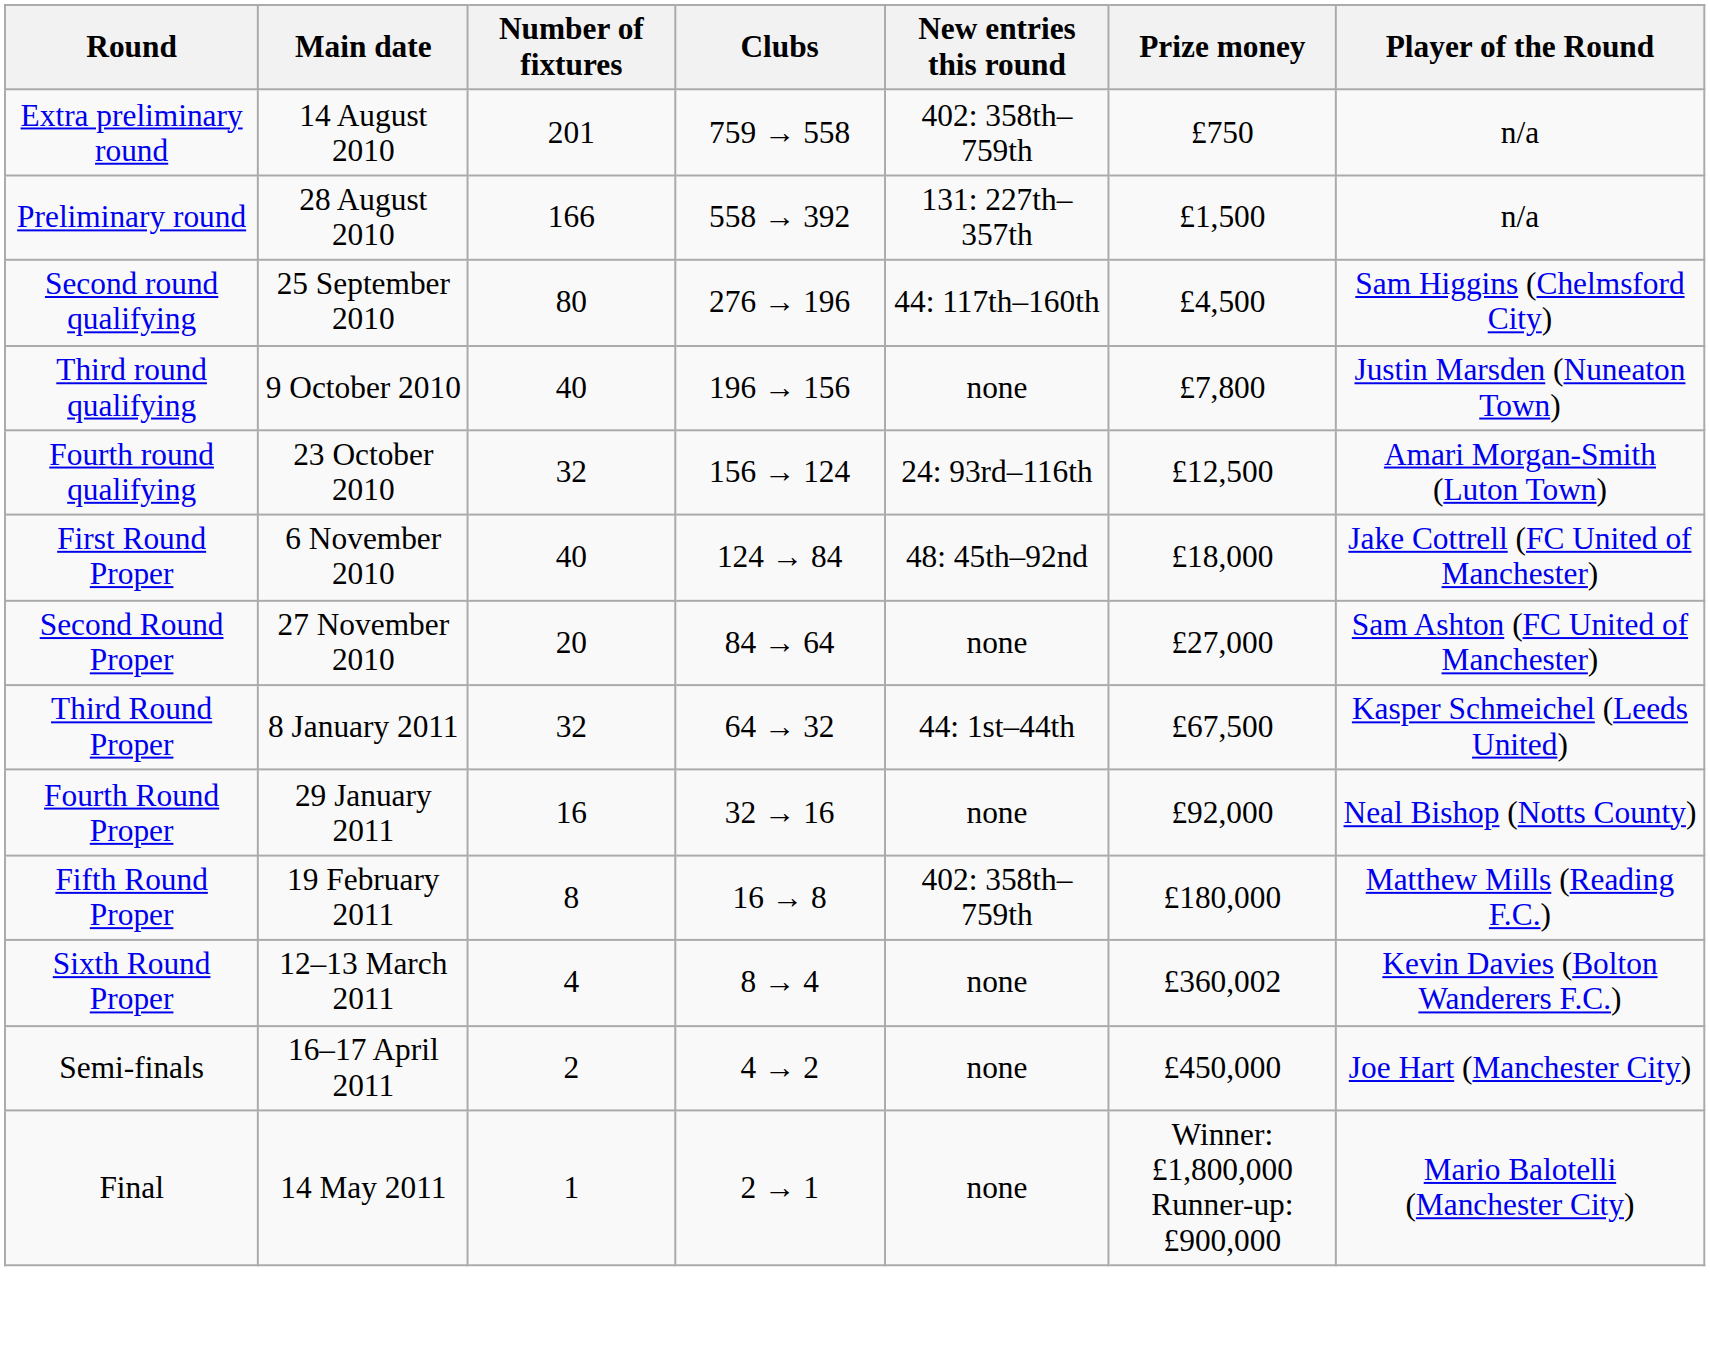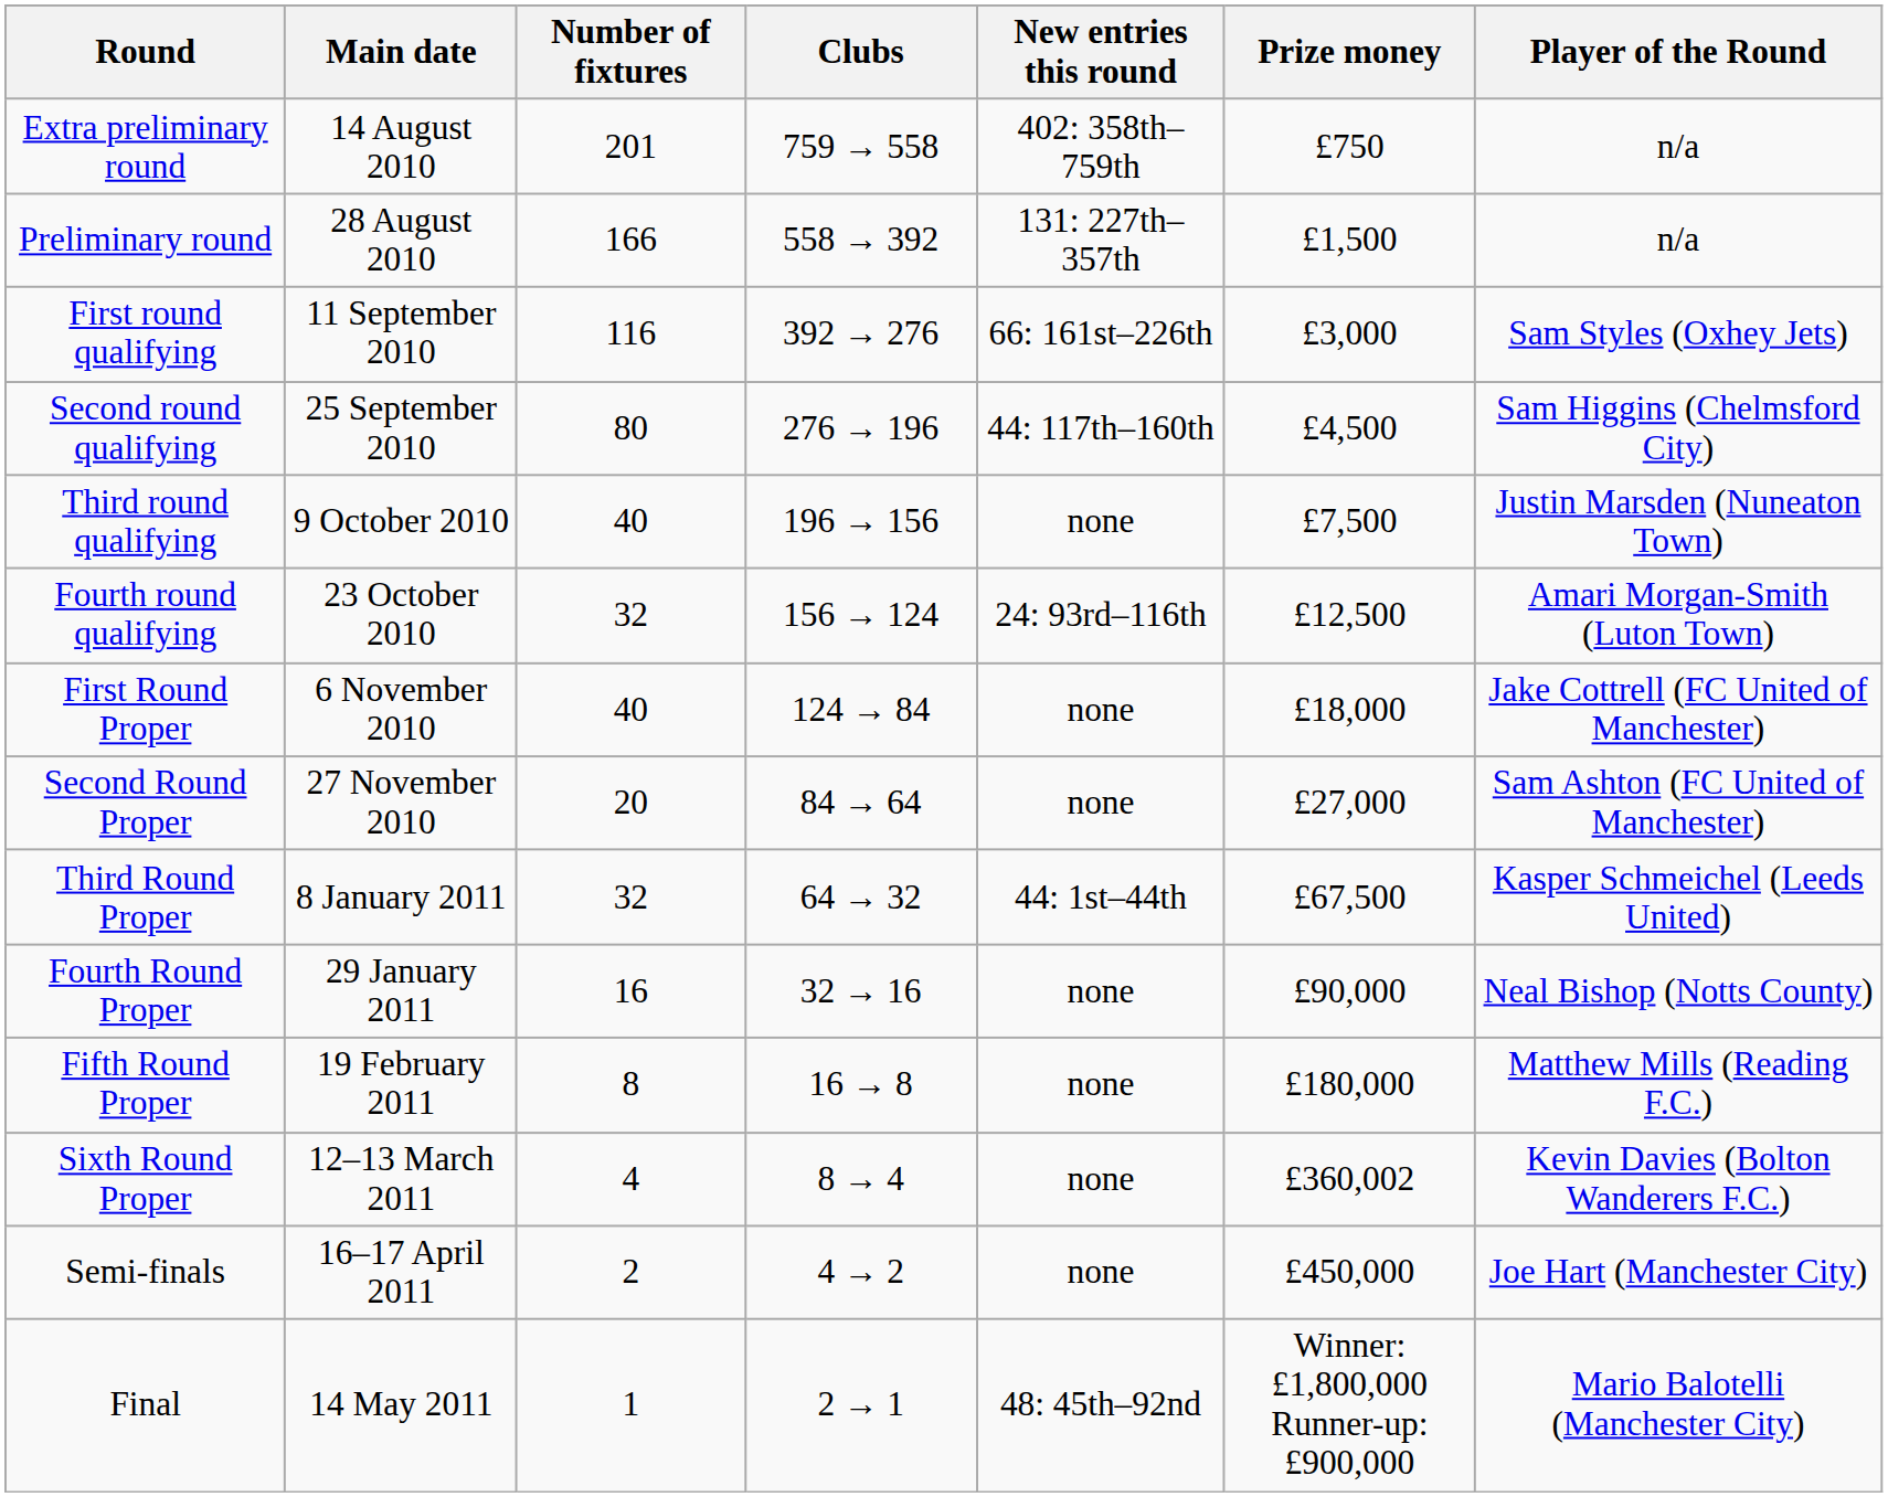+ row: First round qualifying | 11 September 2010 | 116 | 392 → 276 | 66: 161st–226th | £3,000 | Sam Styles (Oxhey Jets)
Third round qualifying | Prize money: £7,800 -> £7,500
First Round Proper | New entries this round: 48: 45th–92nd -> none
Fourth Round Proper | Prize money: £92,000 -> £90,000
Fifth Round Proper | New entries this round: 402: 358th–759th -> none
Final | New entries this round: none -> 48: 45th–92nd
